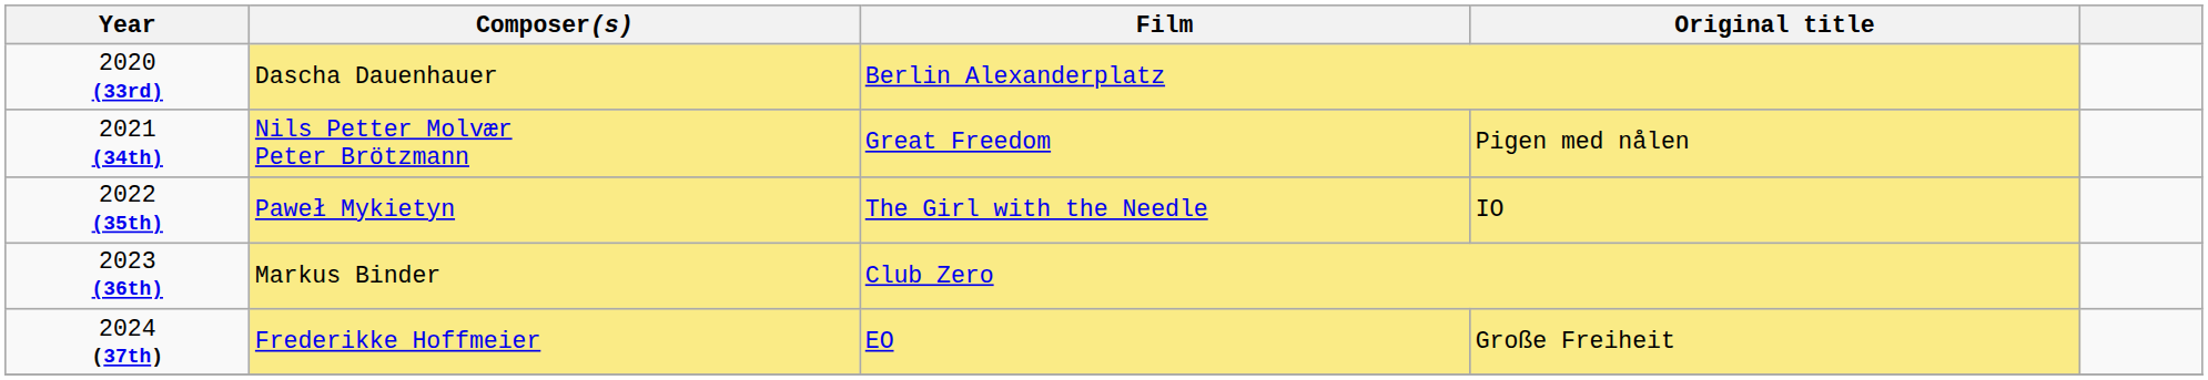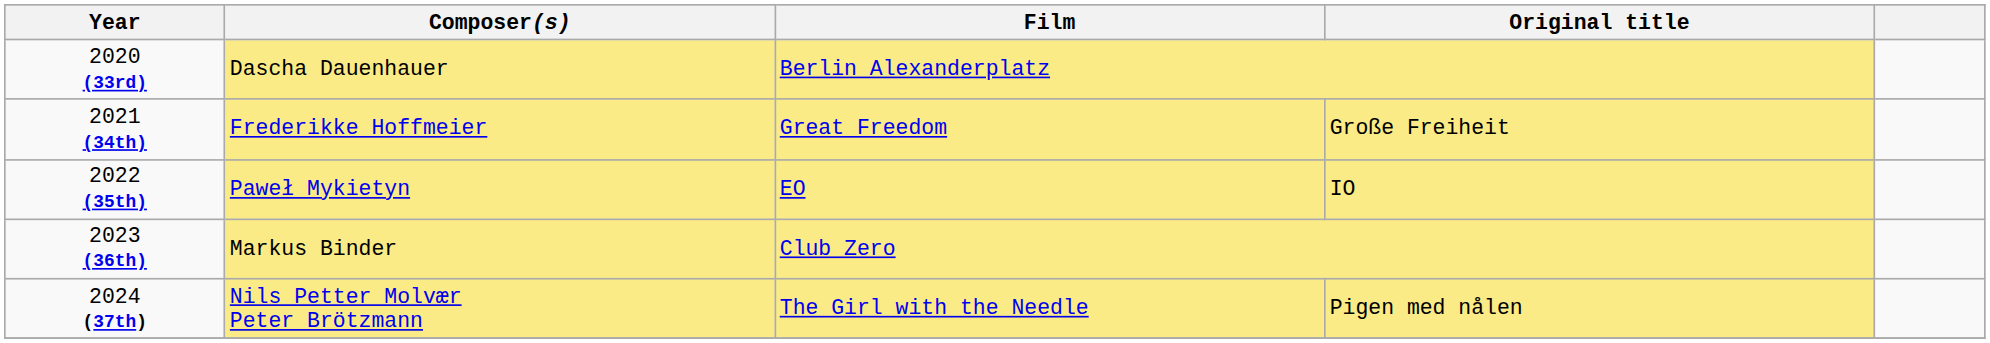2021 (34th) | Composer(s): Nils Petter Molvær Peter Brötzmann -> Frederikke Hoffmeier
2021 (34th) | Original title: Pigen med nålen -> Große Freiheit
2022 (35th) | Film: The Girl with the Needle -> EO
2024 (37th) | Composer(s): Frederikke Hoffmeier -> Nils Petter Molvær Peter Brötzmann
2024 (37th) | Film: EO -> The Girl with the Needle
2024 (37th) | Original title: Große Freiheit -> Pigen med nålen
